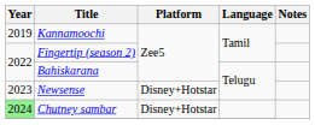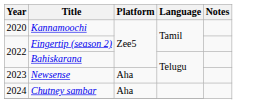Kannamoochi | Year: 2019 -> 2020
Newsense | Platform: Disney+Hotstar -> Aha
Chutney sambar | Year: lightgreen background -> no background
Chutney sambar | Platform: Disney+Hotstar -> Aha
